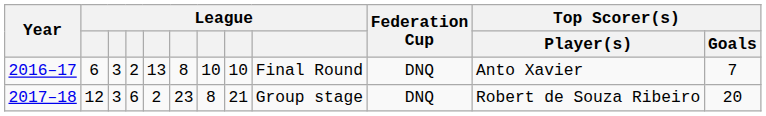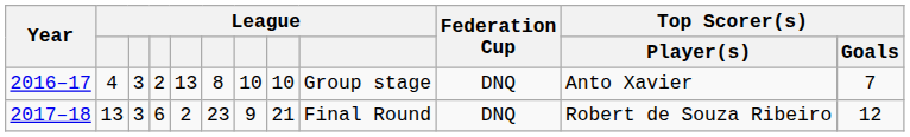2016–17 | column 2: 6 -> 4
2016–17 | column 9: Final Round -> Group stage
2017–18 | column 2: 12 -> 13
2017–18 | column 7: 8 -> 9
2017–18 | column 9: Group stage -> Final Round
2017–18 | Top Scorer(s) / Goals: 20 -> 12
